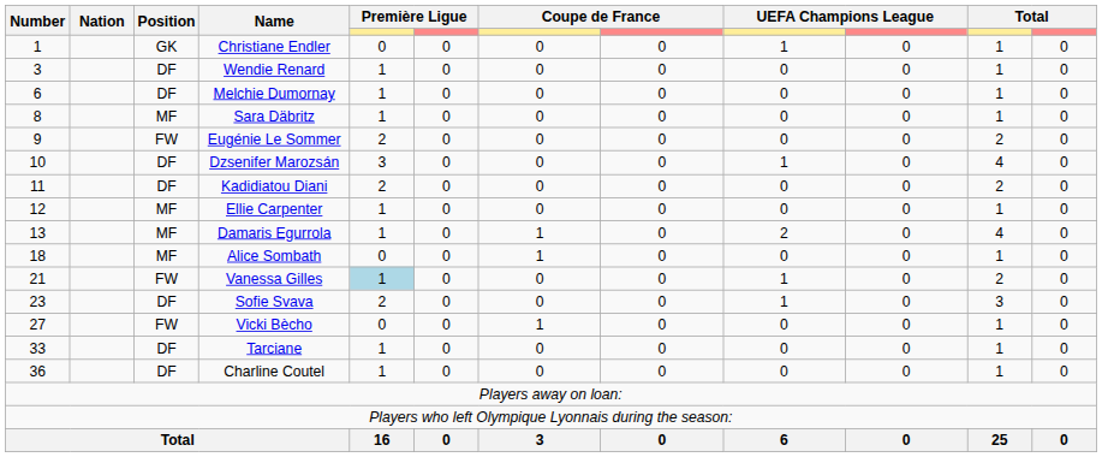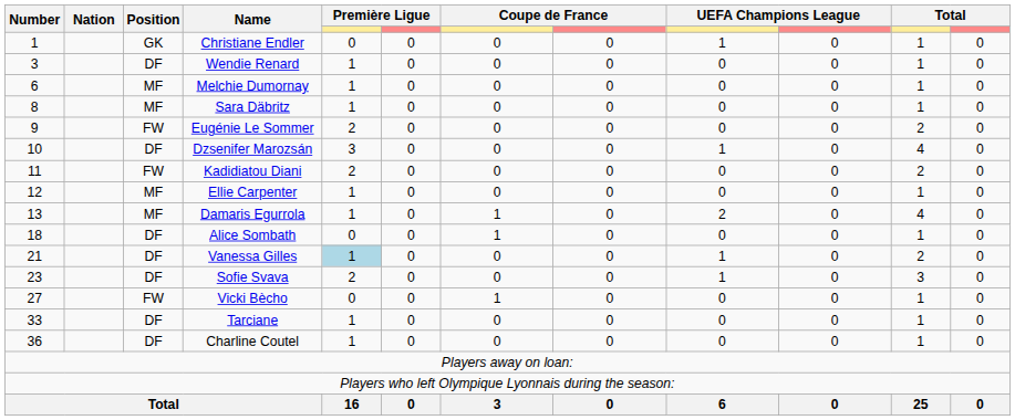Melchie Dumornay | Position: DF -> MF
Kadidiatou Diani | Position: DF -> FW
Alice Sombath | Position: MF -> DF
Vanessa Gilles | Position: FW -> DF
